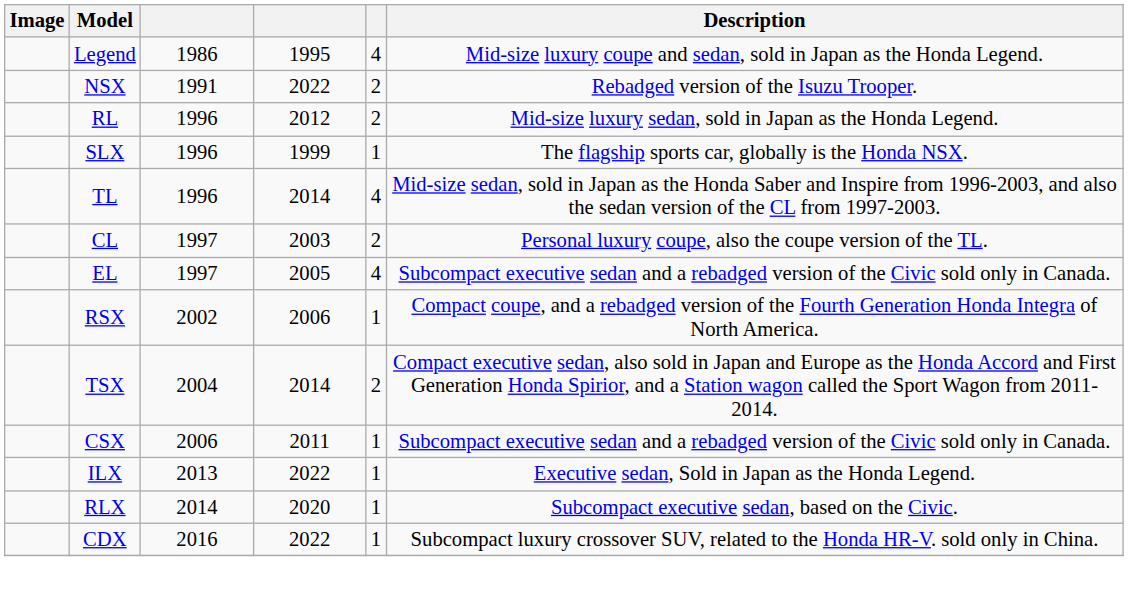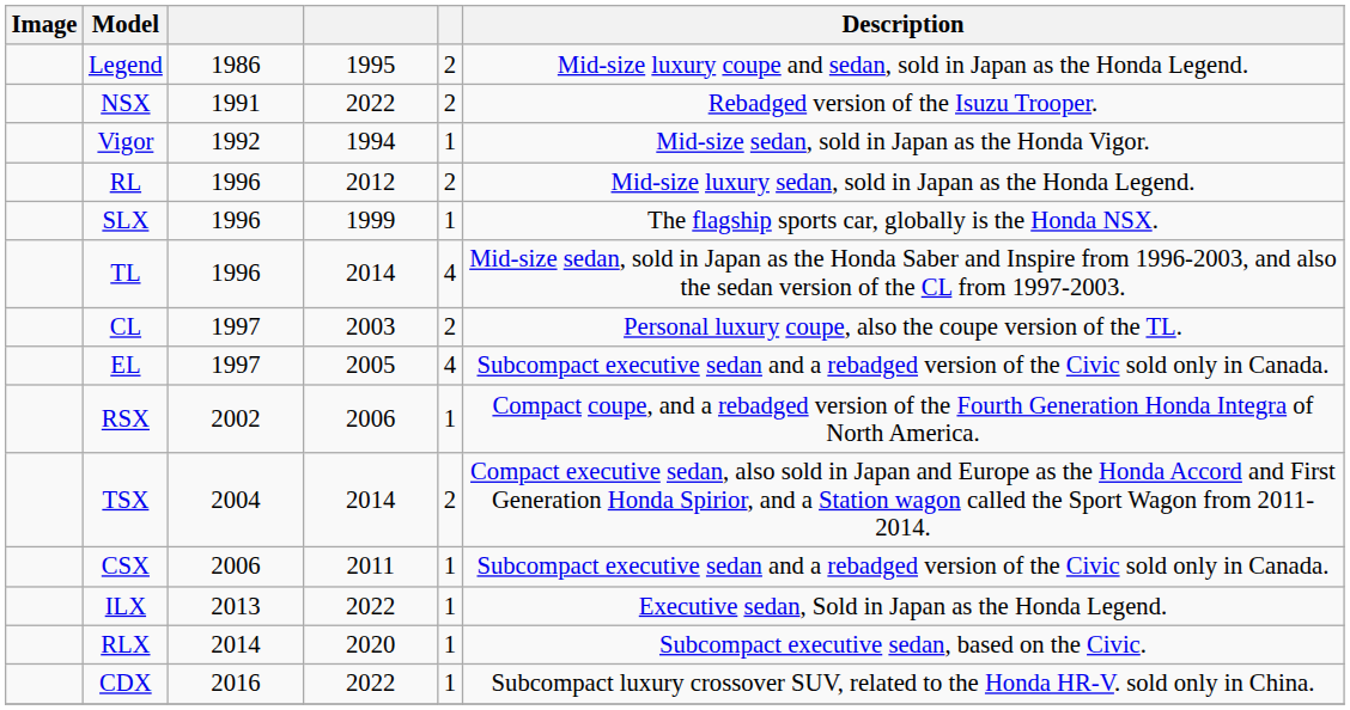Legend | column 5: 4 -> 2
+ row: Vigor | 1992 | 1994 | 1 | Mid-size sedan, sold in Japan as the Honda Vigor.
